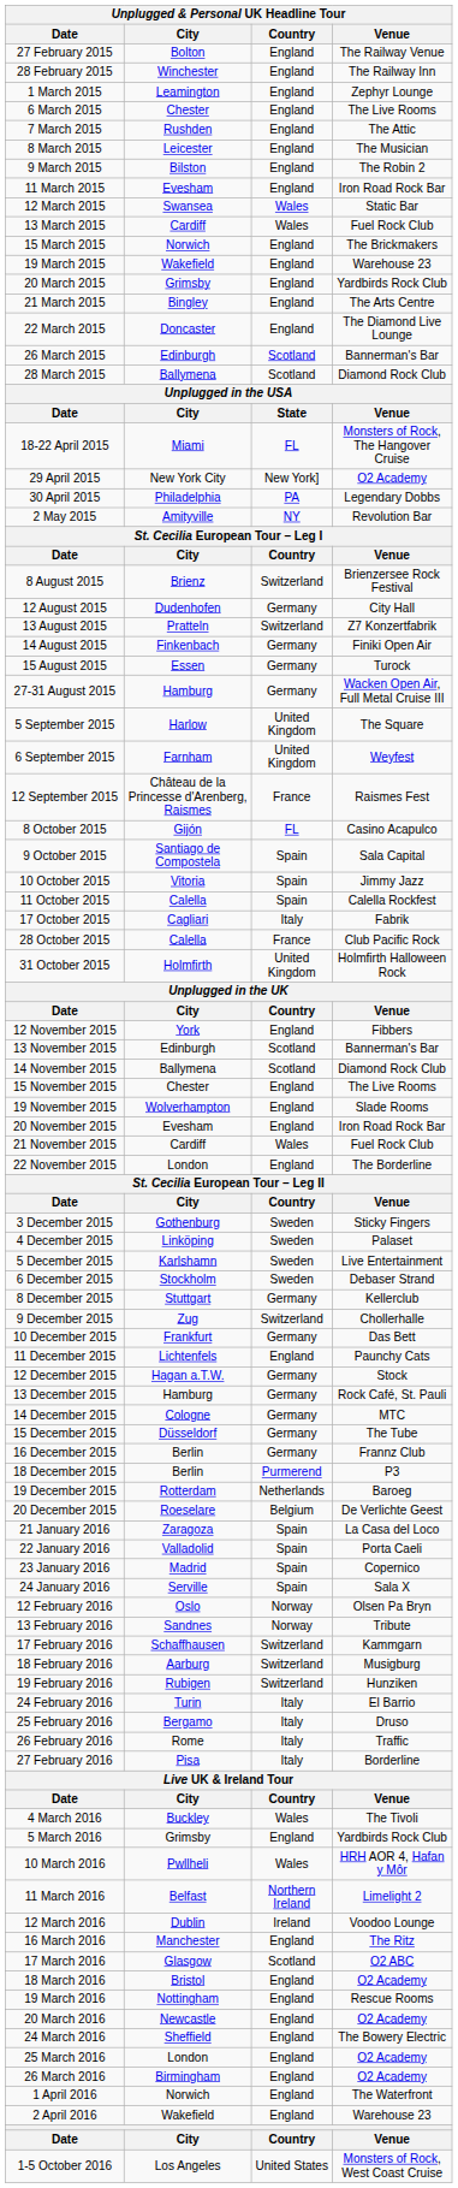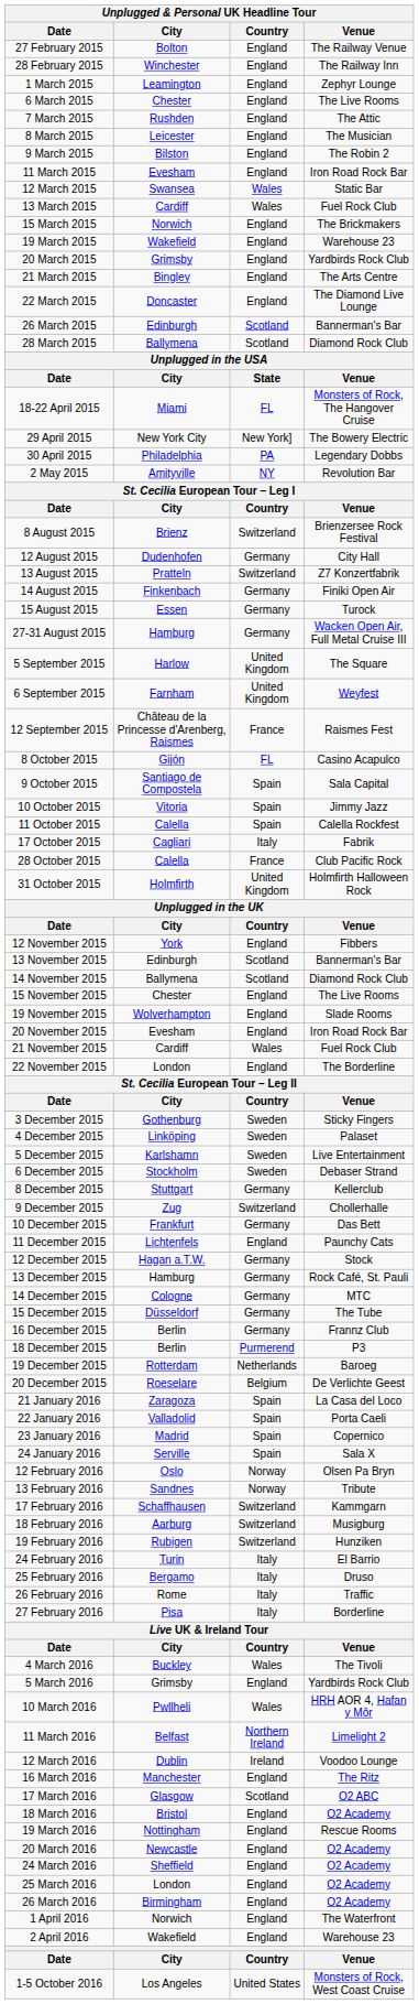29 April 2015 | Venue: O2 Academy -> The Bowery Electric
24 March 2016 | Venue: The Bowery Electric -> O2 Academy
